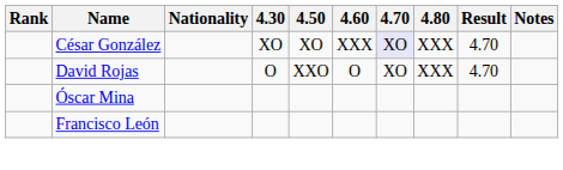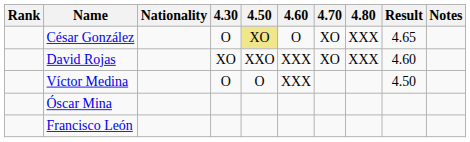César González | 4.30: XO -> O
César González | 4.50: no background -> khaki background
César González | 4.60: XXX -> O
César González | 4.70: lavender background -> no background
César González | Result: 4.70 -> 4.65
David Rojas | 4.30: O -> XO
David Rojas | 4.60: O -> XXX
David Rojas | Result: 4.70 -> 4.60
+ row: Víctor Medina | O | O | XXX | 4.50
